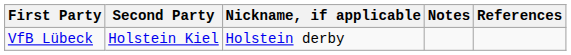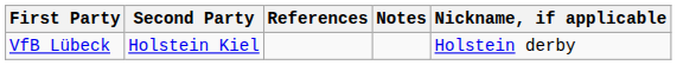columns swapped: Nickname, if applicable <-> References
